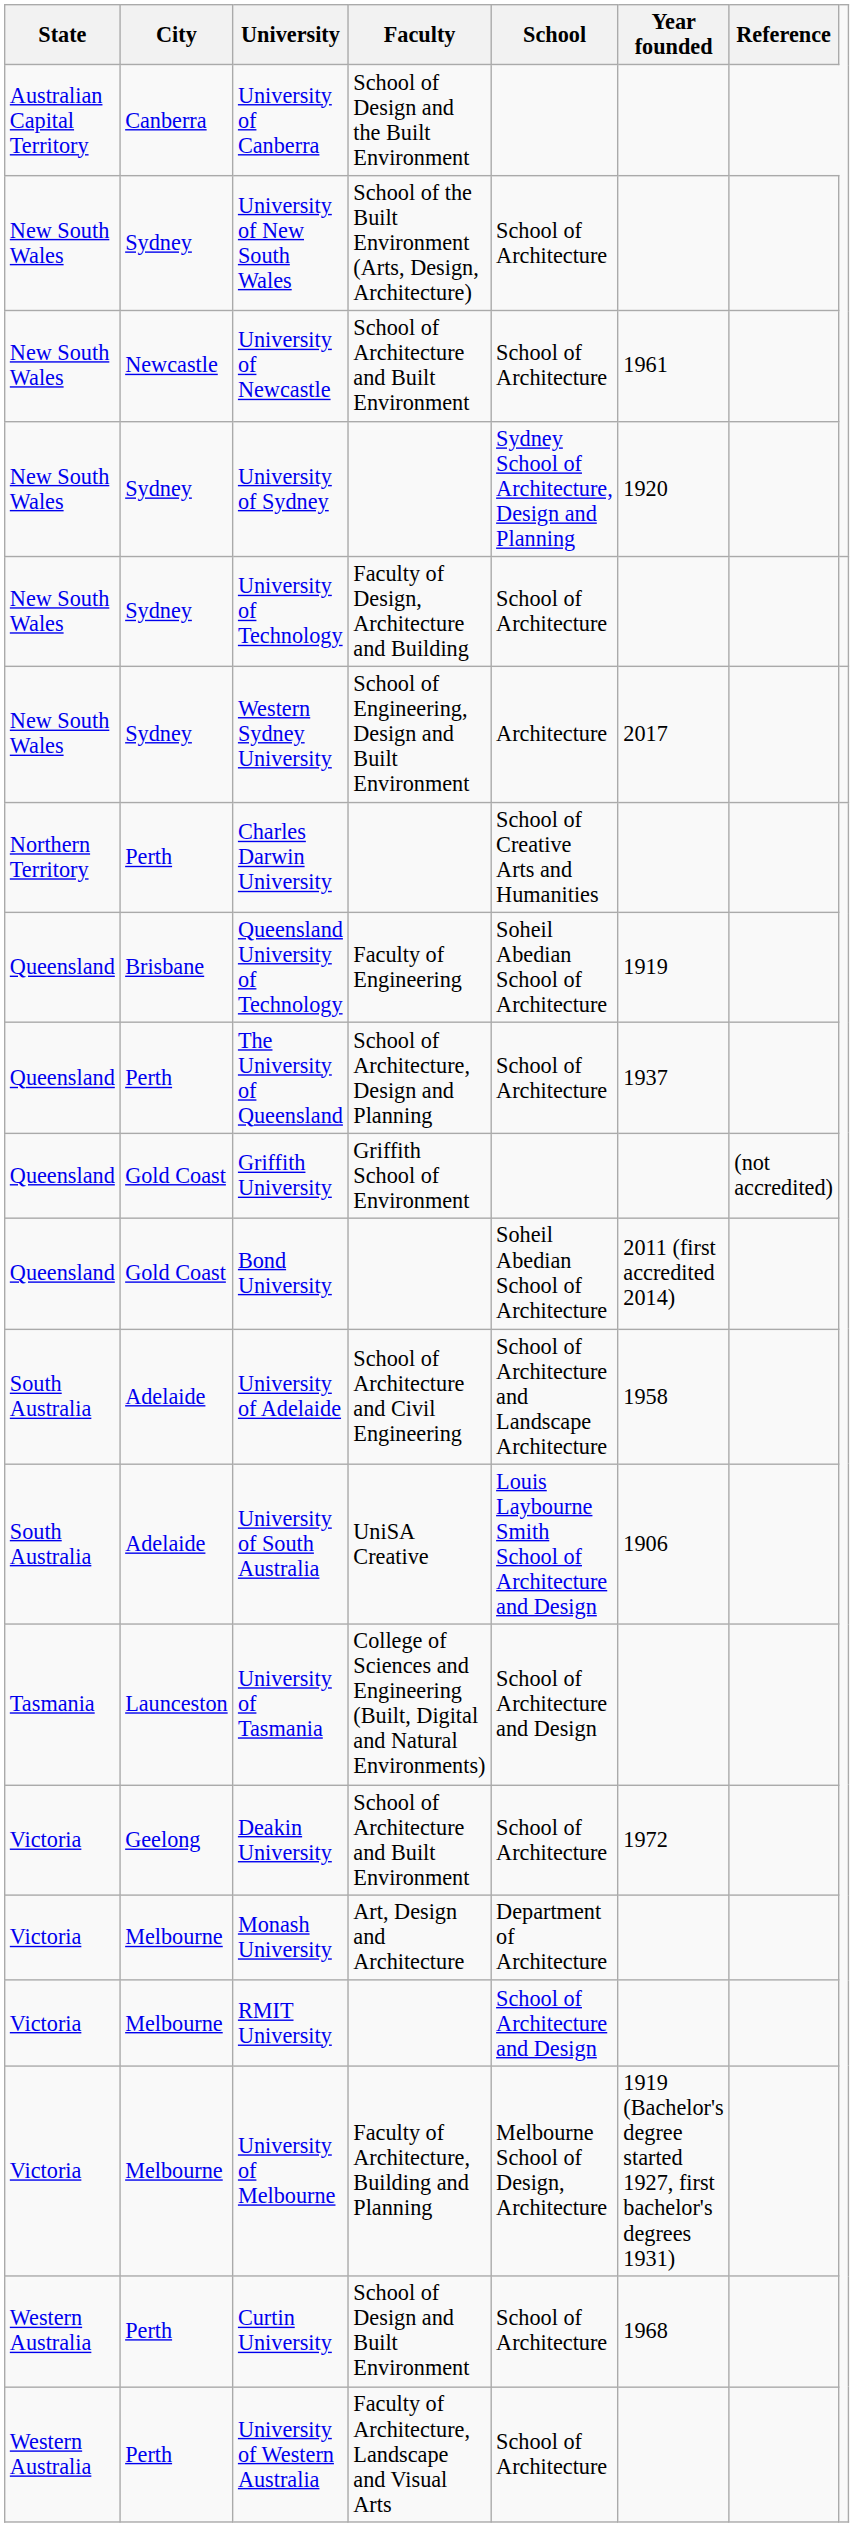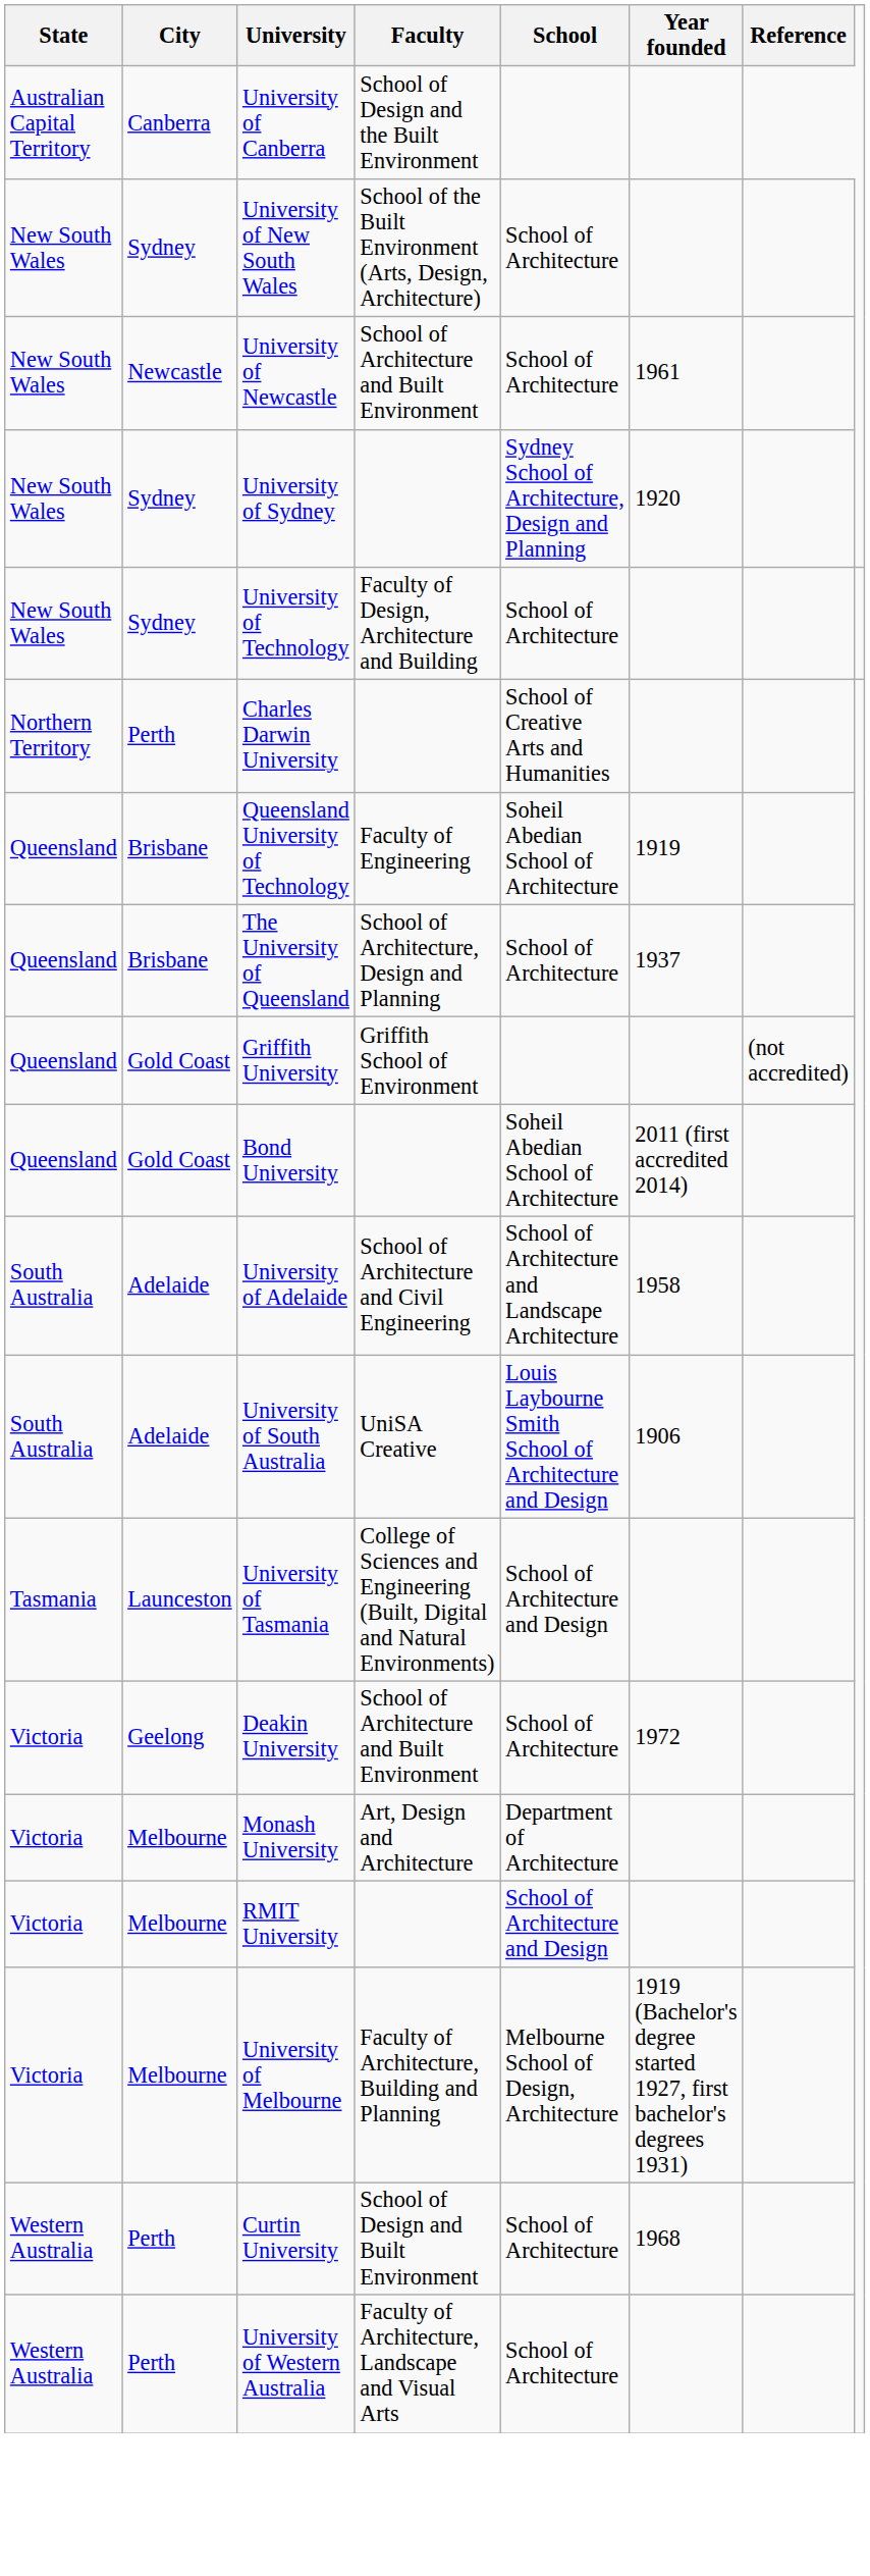- row: New South Wales | Sydney | Western Sydney University | School of Engineering, Design and Built Environment | Architecture | 2017
The University of Queensland | City: Perth -> Brisbane
